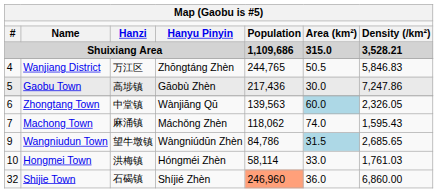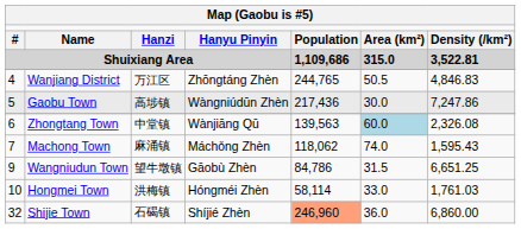Shuixiang Area | column 7: 3,528.21 -> 3,522.81
Wanjiang District | column 7: 5,846.83 -> 4,846.83
Gaobu Town | column 4: Gāobù Zhèn -> Wàngniúdūn Zhèn
Zhongtang Town | column 7: 2,326.05 -> 2,326.08
Wangniudun Town | column 4: Wàngniúdūn Zhèn -> Gāobù Zhèn
Wangniudun Town | column 6: lightblue background -> no background
Wangniudun Town | column 7: 2,685.65 -> 6,651.25
